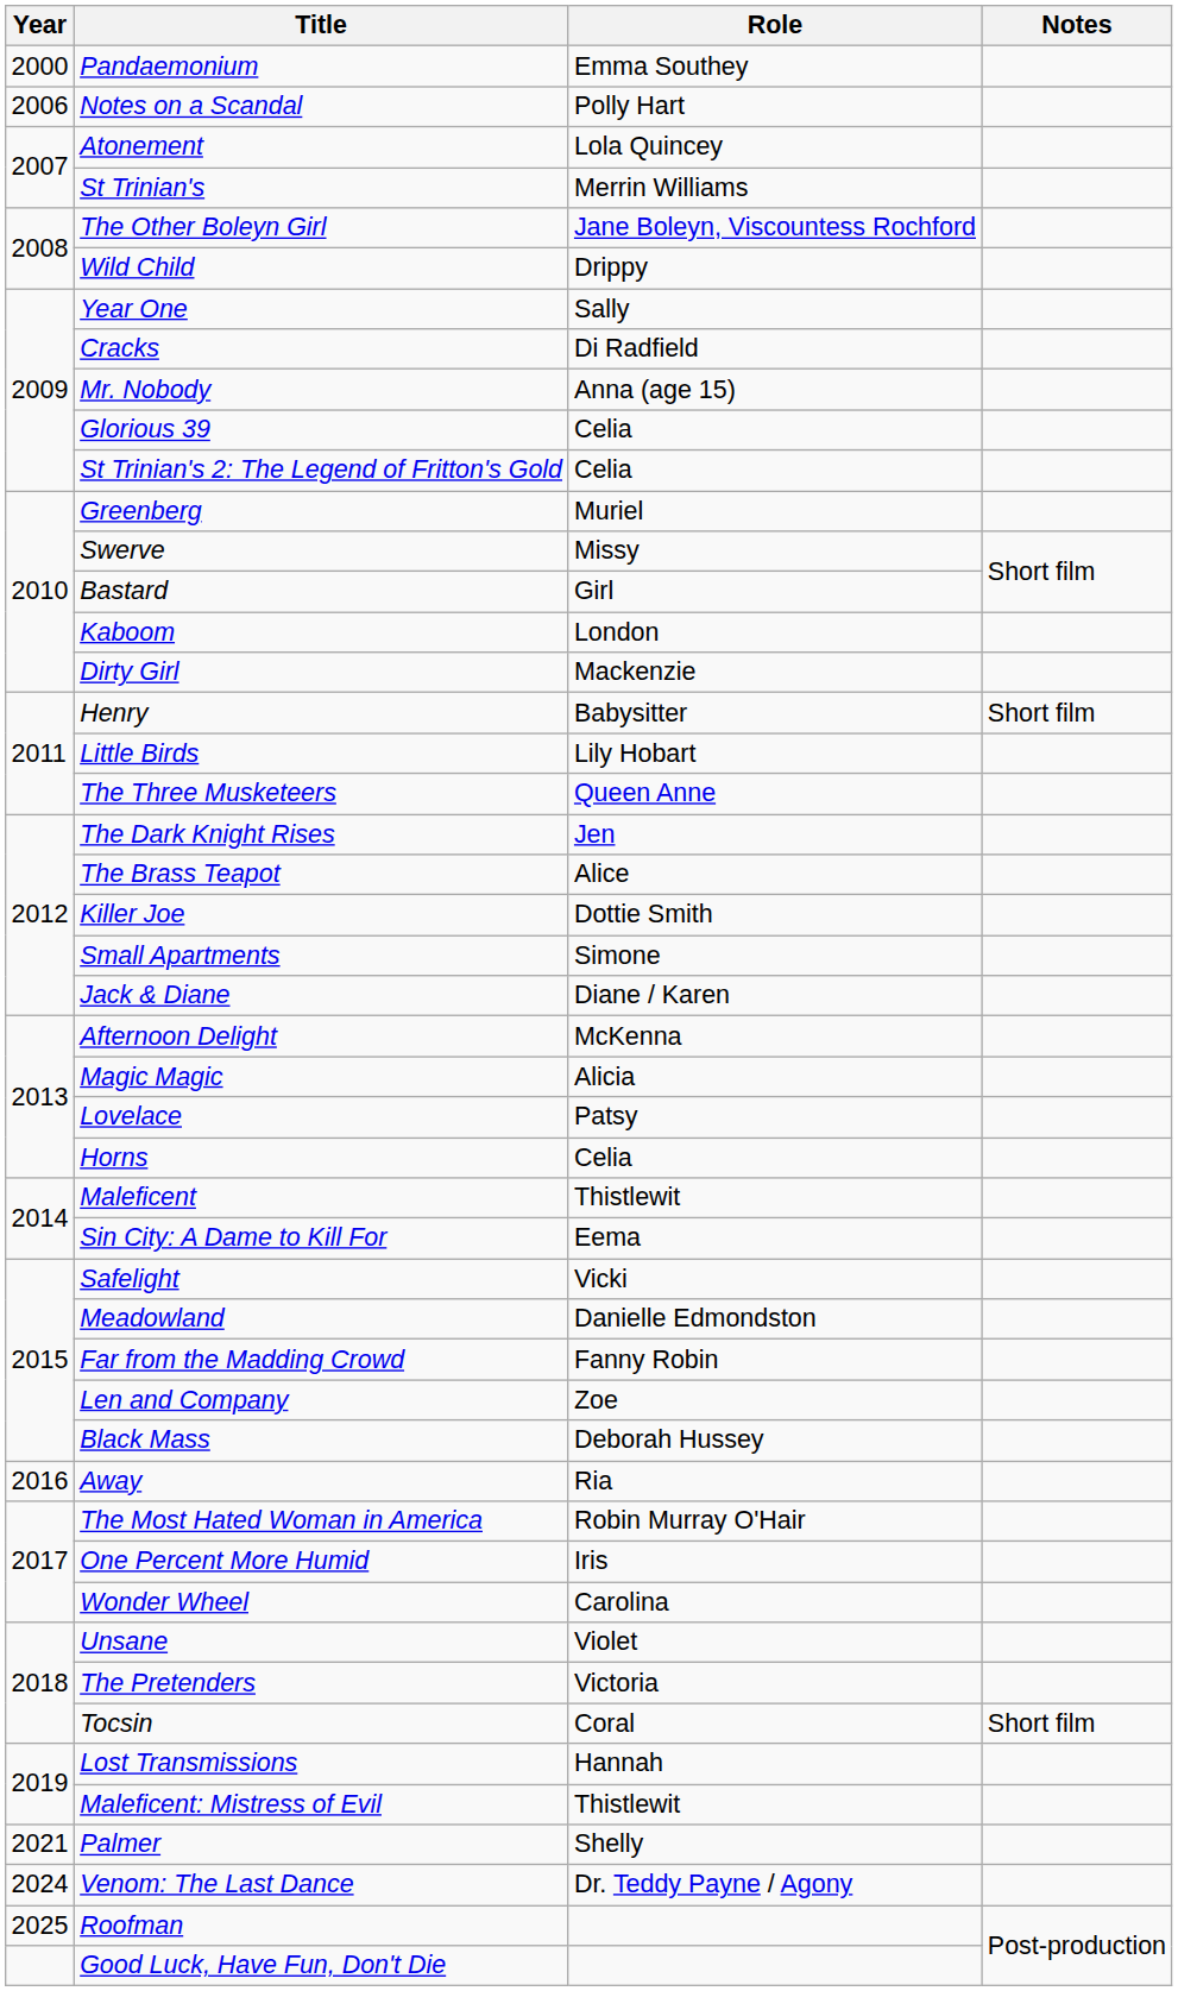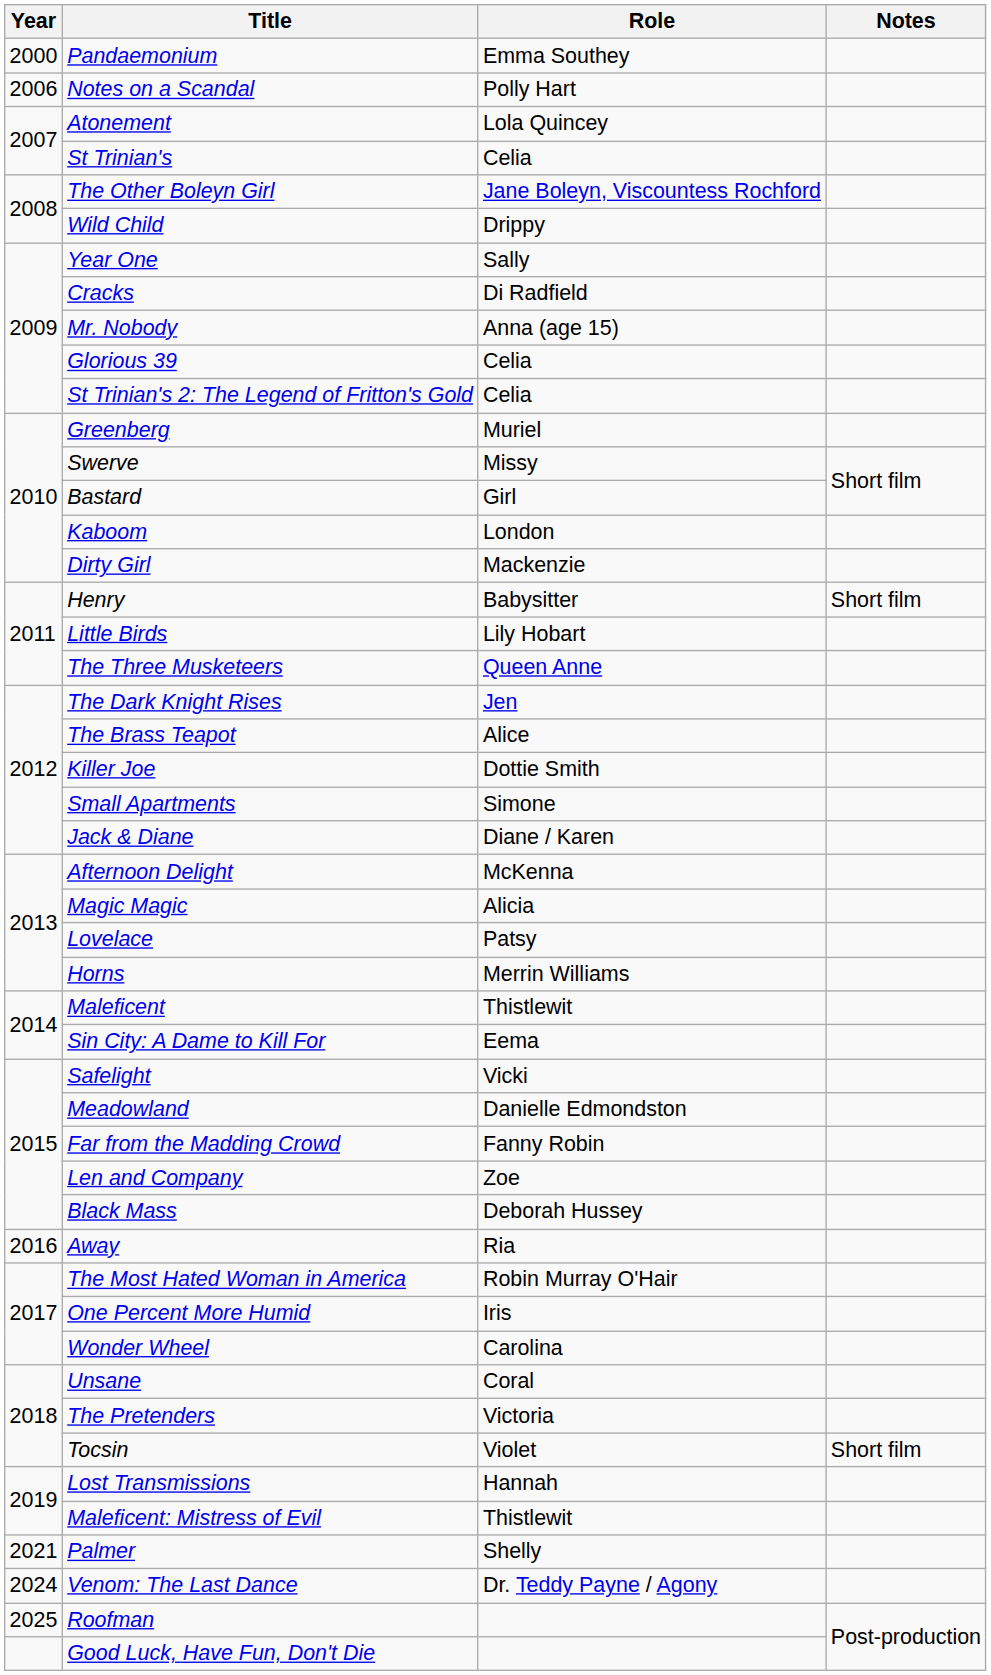St Trinian's | Role: Merrin Williams -> Celia
Horns | Role: Celia -> Merrin Williams
Unsane | Role: Violet -> Coral
Tocsin | Role: Coral -> Violet
